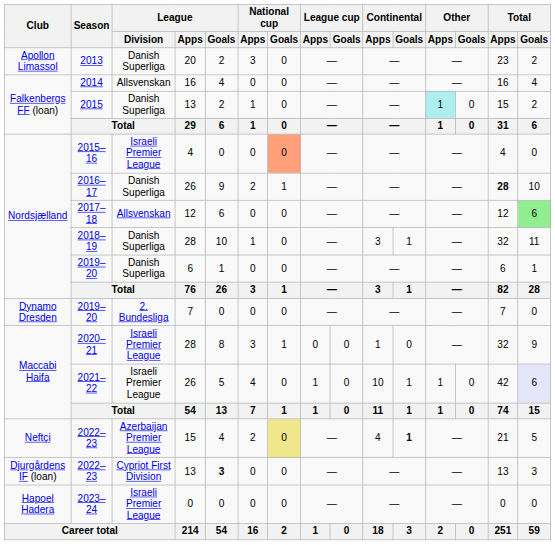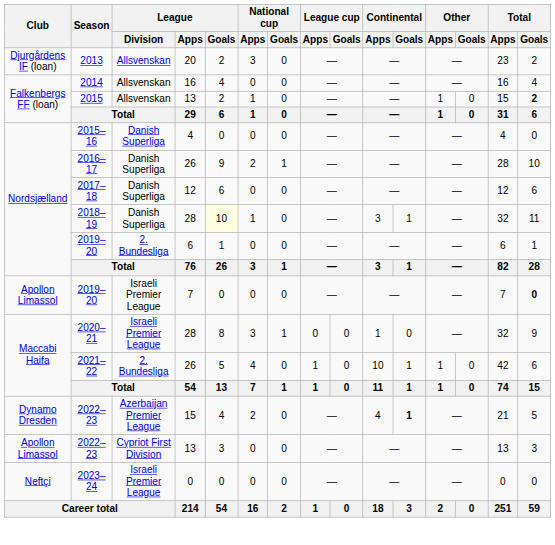2013 | Club: Apollon Limassol -> Djurgårdens IF (loan)
2013 | League / Division: Danish Superliga -> Allsvenskan
2015 | League / Division: Danish Superliga -> Allsvenskan
2015 | Other / Apps: paleturquoise background -> no background
2015 | Total / Goals: normal -> bold
2015–16 | League / Division: Israeli Premier League -> Danish Superliga
2015–16 | National cup / Goals: lightsalmon background -> no background
2016–17 | Total / Apps: bold -> normal
2017–18 | League / Division: Allsvenskan -> Danish Superliga
2017–18 | Total / Goals: lightgreen background -> no background
2018–19 | League / Goals: no background -> lightyellow background
2019–20 / 6 | League / Division: Danish Superliga -> 2. Bundesliga
2019–20 / 7 | Club: Dynamo Dresden -> Apollon Limassol
2019–20 / 7 | League / Division: 2. Bundesliga -> Israeli Premier League
2019–20 / 7 | Total / Goals: normal -> bold
2021–22 | League / Division: Israeli Premier League -> 2. Bundesliga
2021–22 | Total / Goals: lavender background -> no background
2022–23 / 15 | Club: Neftçi -> Dynamo Dresden
2022–23 / 15 | National cup / Goals: khaki background -> no background
2022–23 / 13 | Club: Djurgårdens IF (loan) -> Apollon Limassol
2022–23 / 13 | League / Goals: bold -> normal
2023–24 | Club: Hapoel Hadera -> Neftçi
